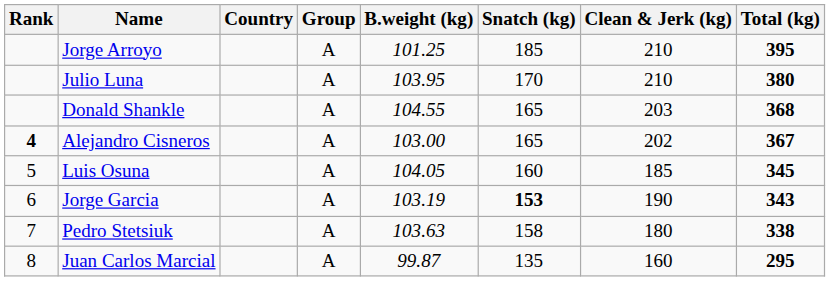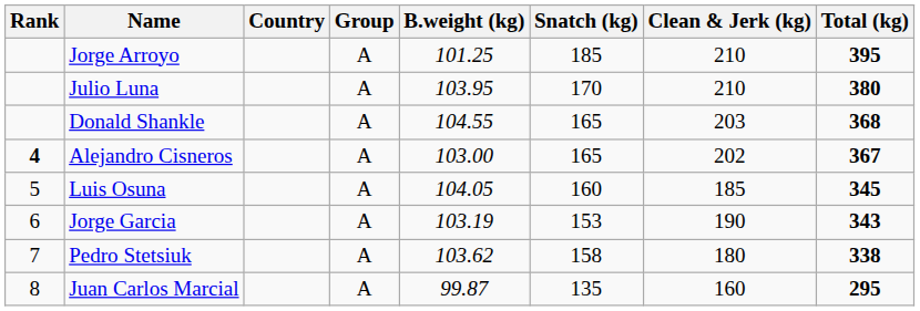Jorge Garcia | Snatch (kg): bold -> normal
Pedro Stetsiuk | B.weight (kg): 103.63 -> 103.62
